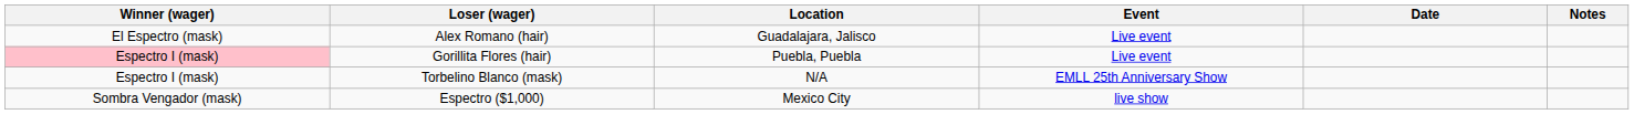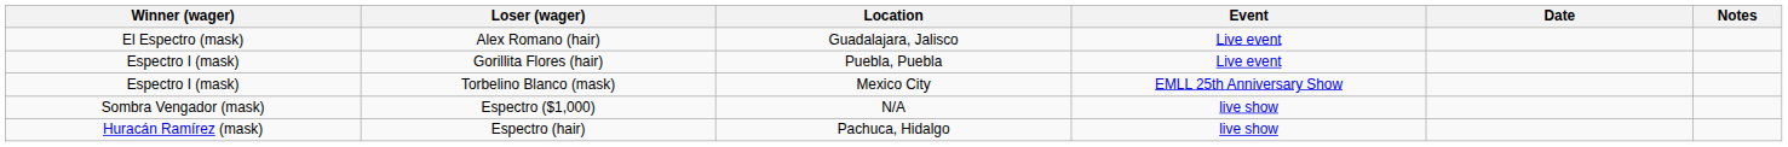Gorillita Flores (hair) | Winner (wager): pink background -> no background
Torbelino Blanco (mask) | Location: N/A -> Mexico City
Espectro ($1,000) | Location: Mexico City -> N/A
+ row: Huracán Ramírez (mask) | Espectro (hair) | Pachuca, Hidalgo | live show
